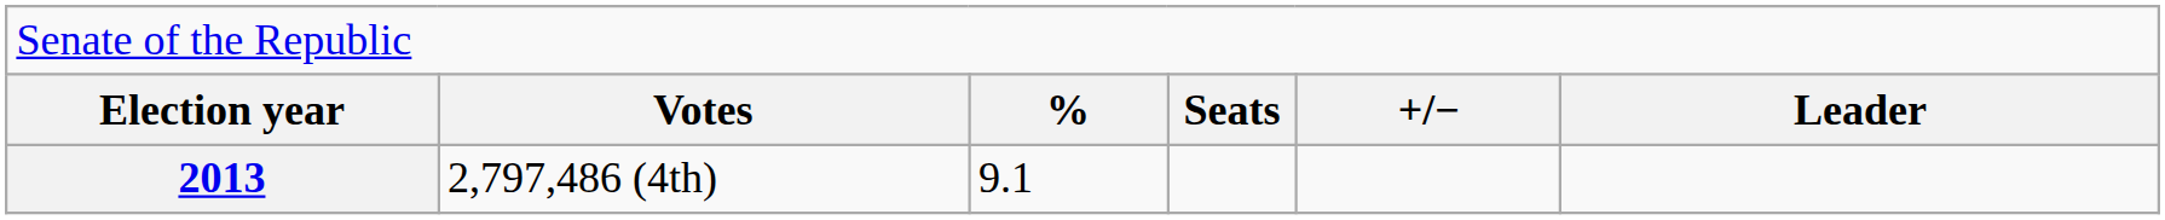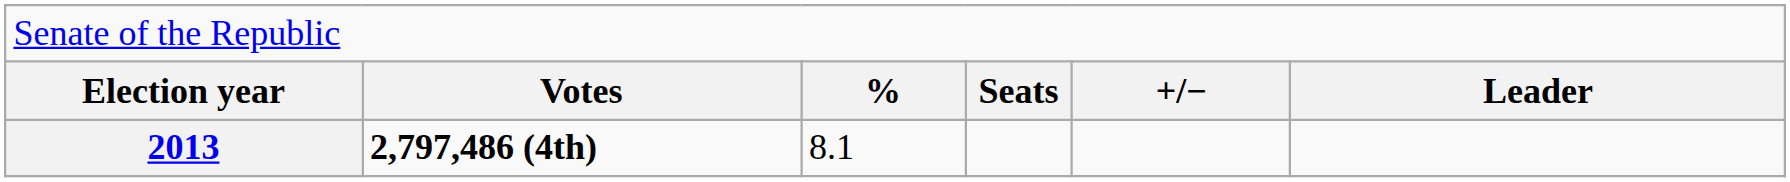2013 | column 2: normal -> bold
2013 | column 3: 9.1 -> 8.1
